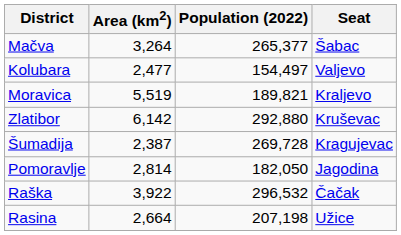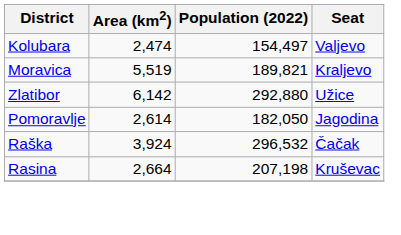- row: Mačva | 3,264 | 265,377 | Šabac
Kolubara | Area (km2): 2,477 -> 2,474
Zlatibor | Seat: Kruševac -> Užice
- row: Šumadija | 2,387 | 269,728 | Kragujevac
Pomoravlje | Area (km2): 2,814 -> 2,614
Raška | Area (km2): 3,922 -> 3,924
Rasina | Seat: Užice -> Kruševac
